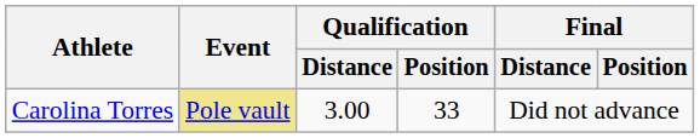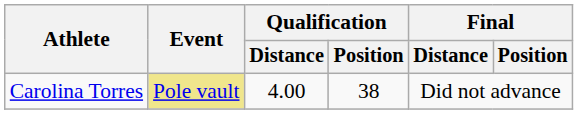Carolina Torres | Qualification / Distance: 3.00 -> 4.00
Carolina Torres | Qualification / Position: 33 -> 38
